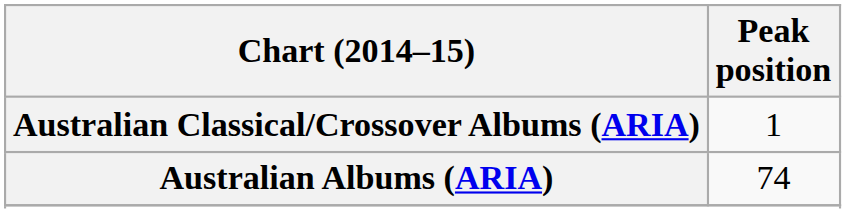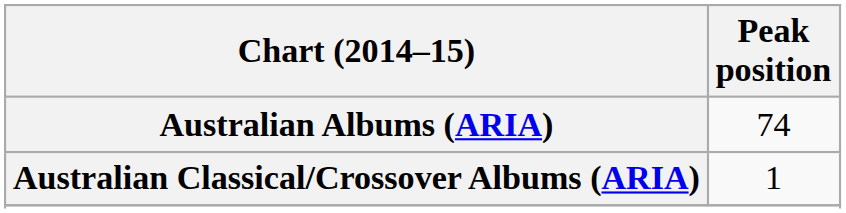rows swapped: Australian Albums (ARIA) <-> Australian Classical/Crossover Albums (ARIA)
